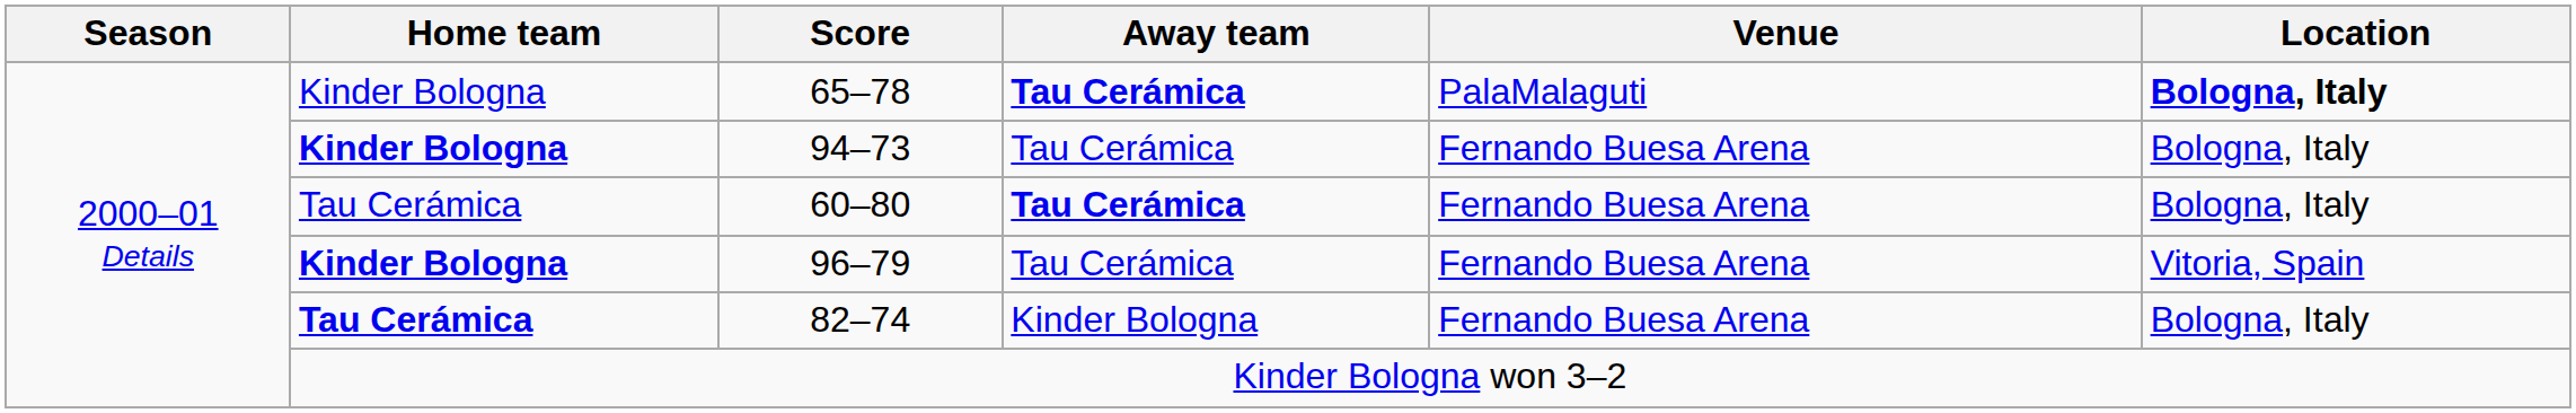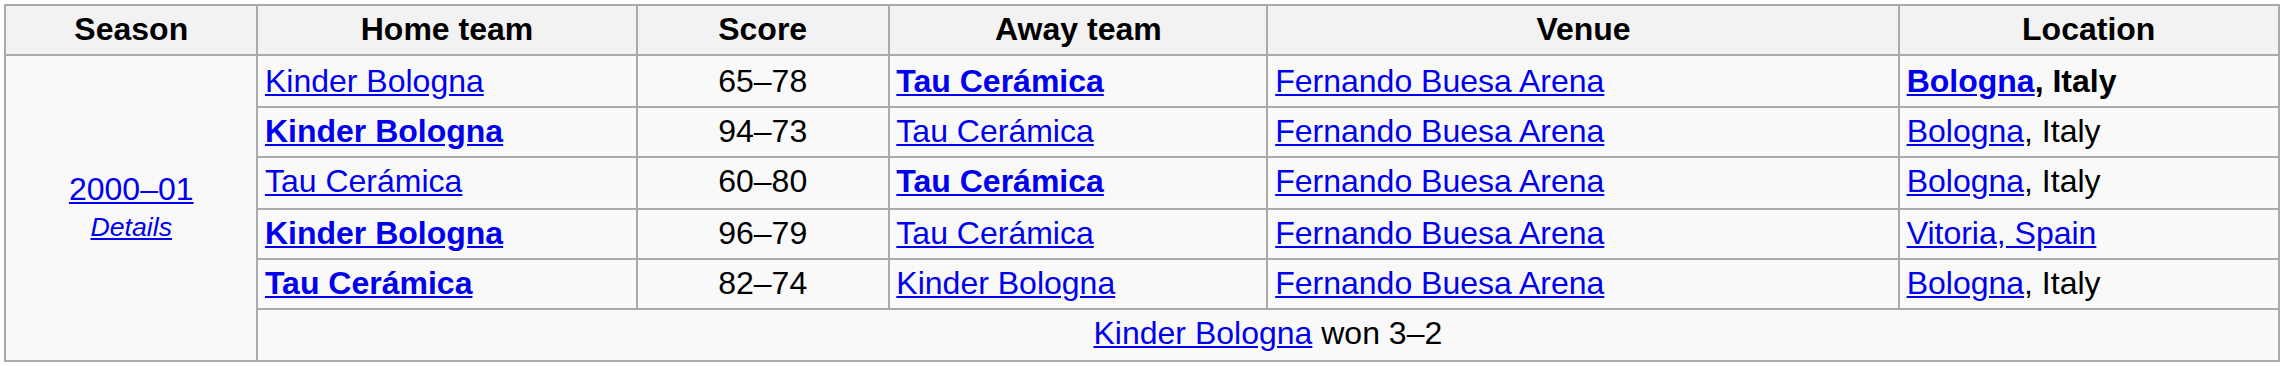65–78 | Venue: PalaMalaguti -> Fernando Buesa Arena
